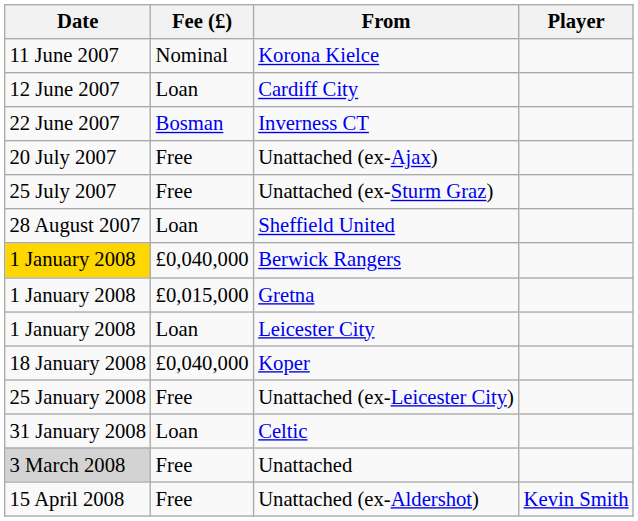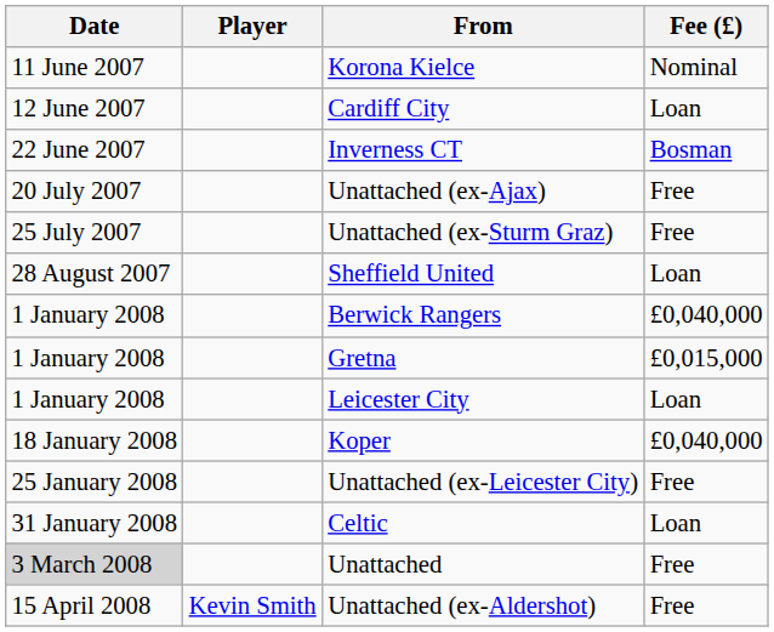columns swapped: Player <-> Fee (£)
Berwick Rangers | Date: gold background -> no background
